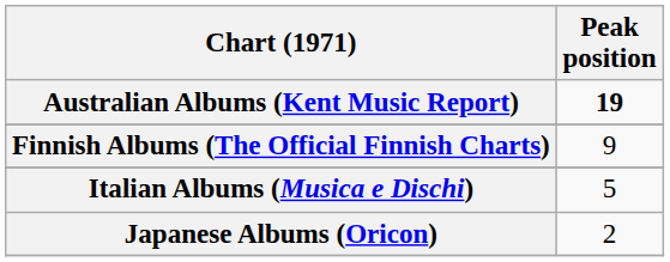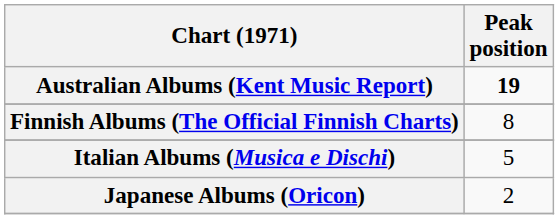Finnish Albums (The Official Finnish Charts) | Peak position: 9 -> 8
